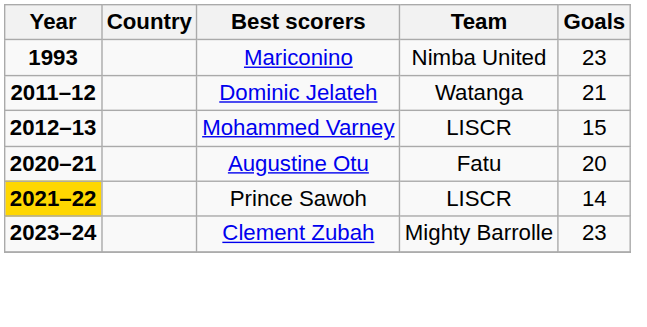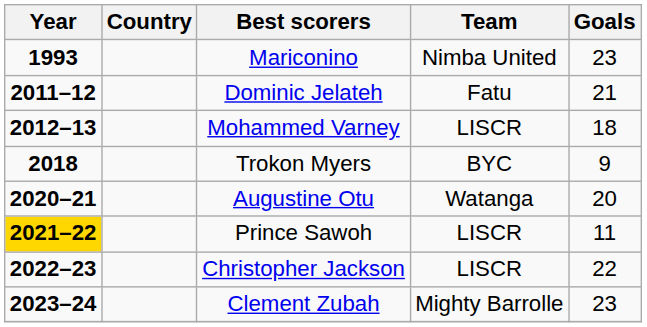Dominic Jelateh | Team: Watanga -> Fatu
Mohammed Varney | Goals: 15 -> 18
+ row: 2018 | Trokon Myers | BYC | 9
Augustine Otu | Team: Fatu -> Watanga
Prince Sawoh | Goals: 14 -> 11
+ row: 2022–23 | Christopher Jackson | LISCR | 22
